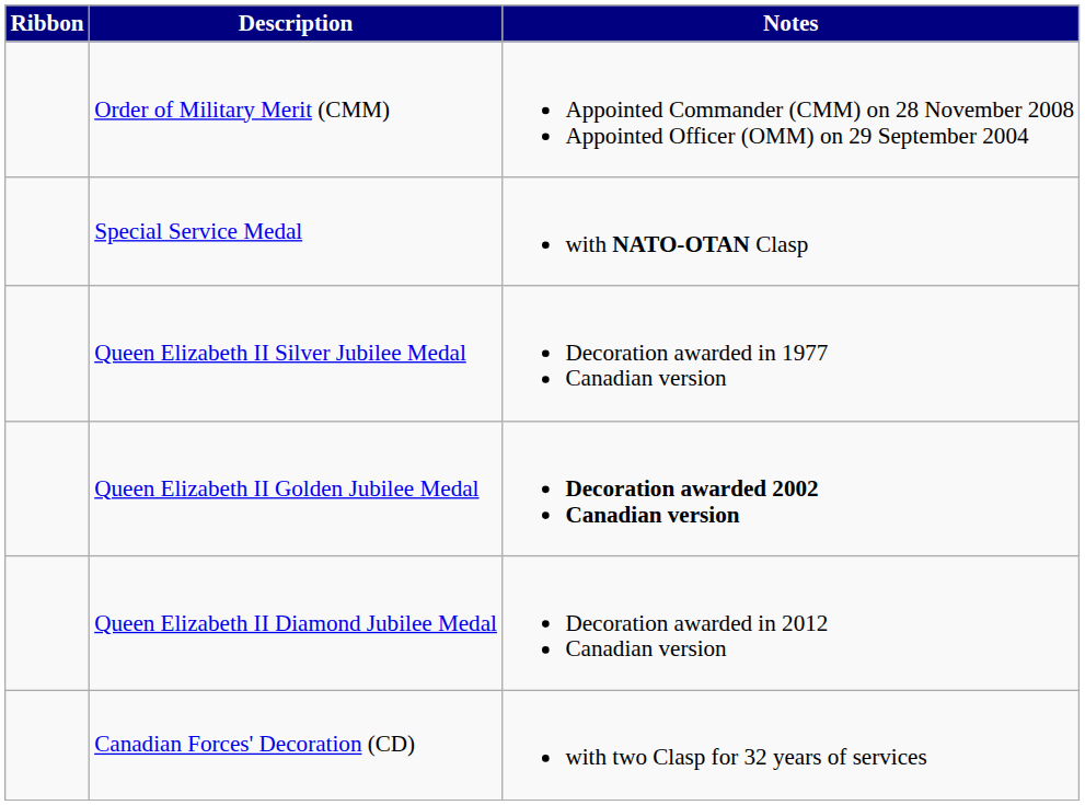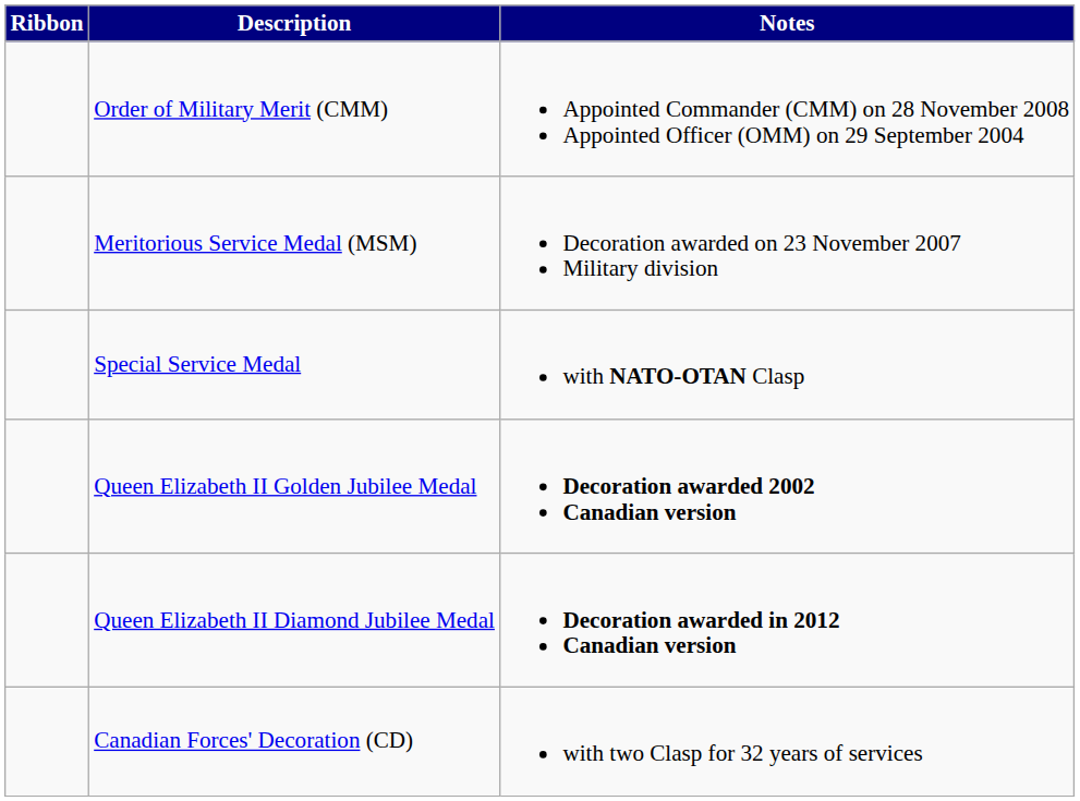+ row: Meritorious Service Medal (MSM) | Decoration awarded on 23 November 2007 Military division
- row: Queen Elizabeth II Silver Jubilee Medal | Decoration awarded in 1977 Canadian version
Queen Elizabeth II Diamond Jubilee Medal | Notes: normal -> bold
